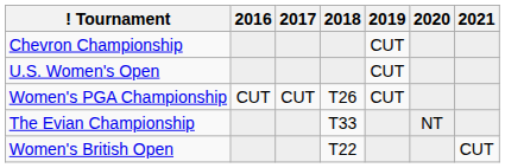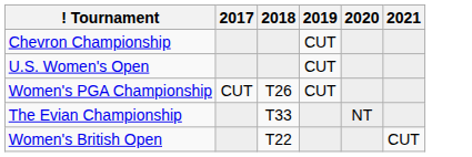- column: 2016 | CUT
